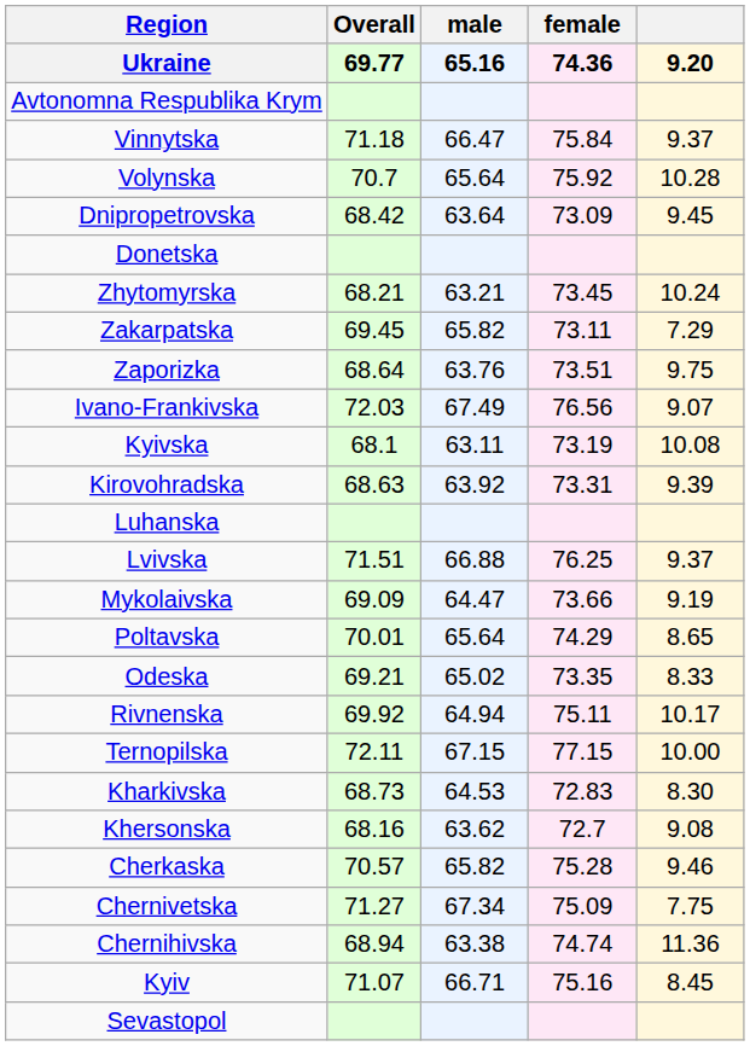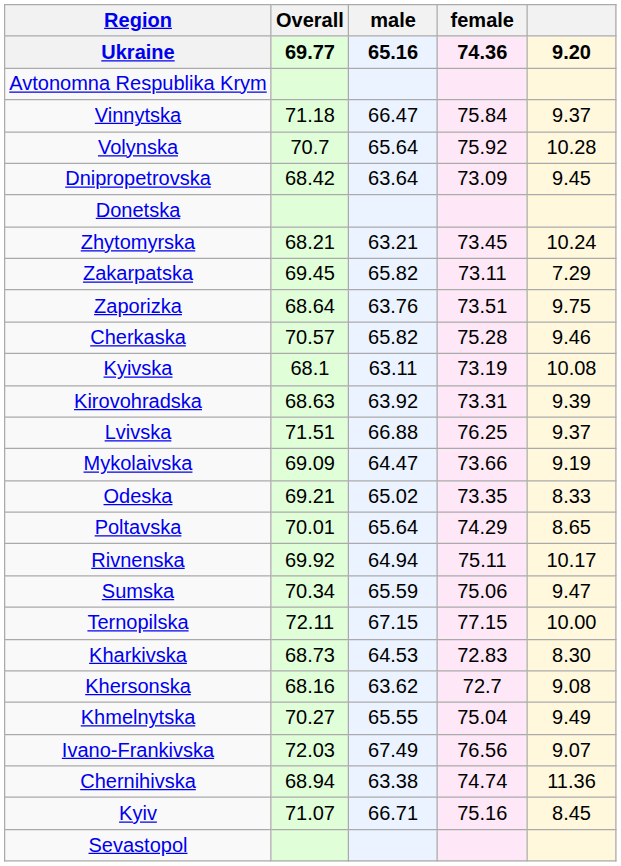rows swapped: Ivano-Frankivska <-> Cherkaska
- row: Luhanska
rows swapped: Odeska <-> Poltavska
+ row: Sumska | 70.34 | 65.59 | 75.06 | 9.47
+ row: Khmelnytska | 70.27 | 65.55 | 75.04 | 9.49
- row: Chernivetska | 71.27 | 67.34 | 75.09 | 7.75
